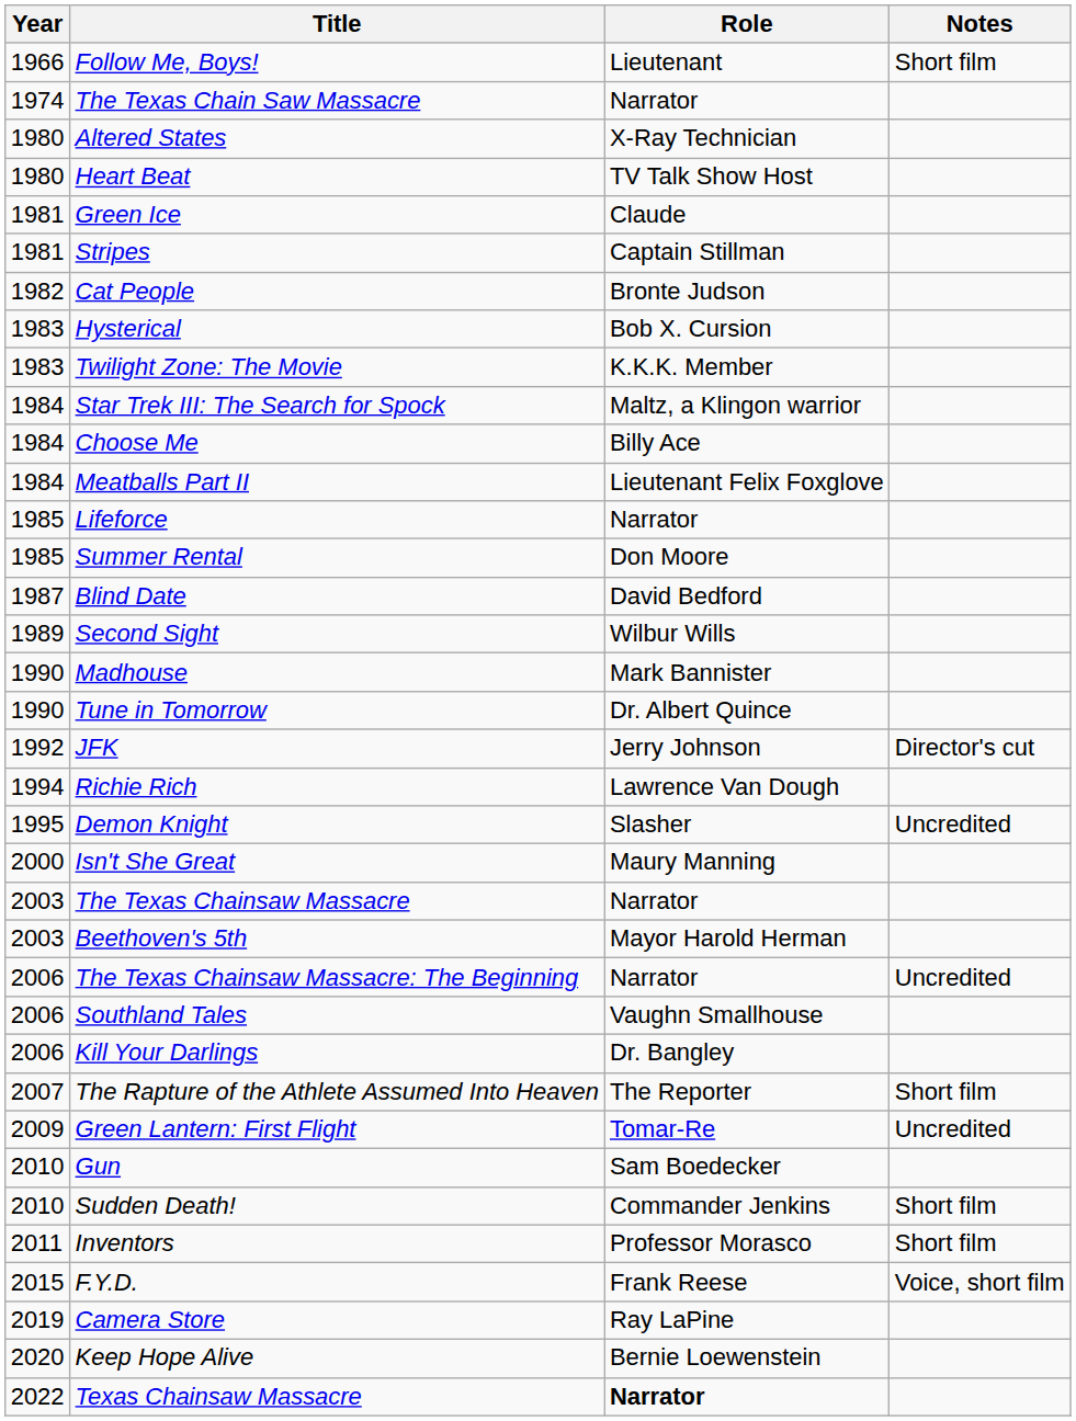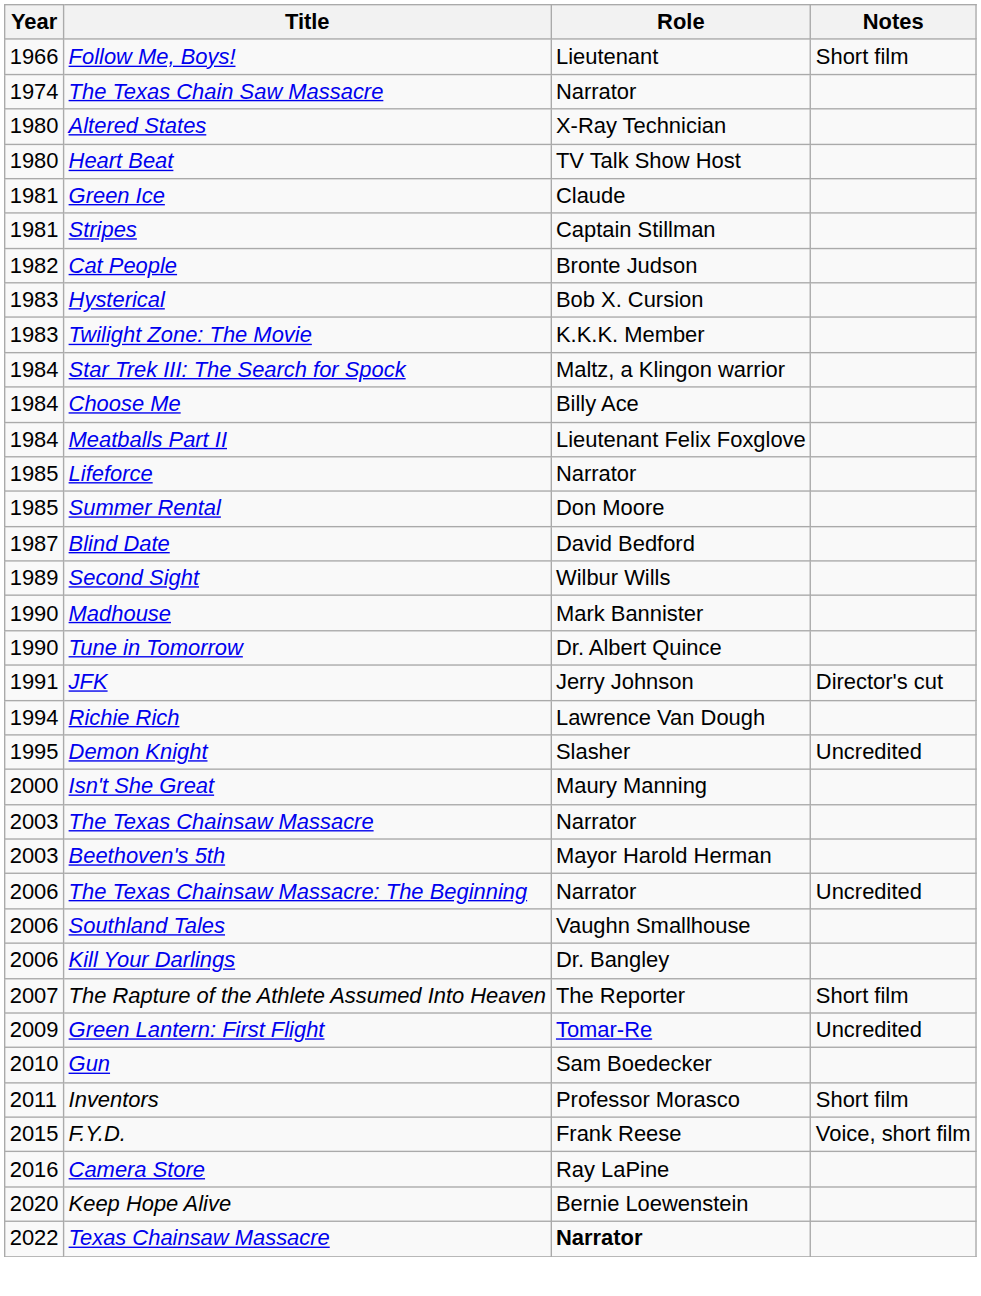JFK | Year: 1992 -> 1991
- row: 2010 | Sudden Death! | Commander Jenkins | Short film
Camera Store | Year: 2019 -> 2016
